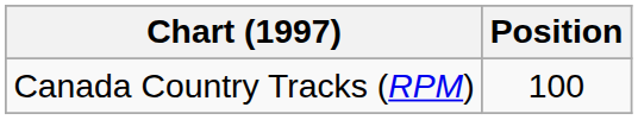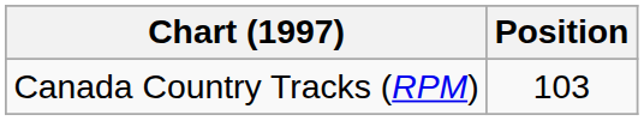Canada Country Tracks (RPM) | Position: 100 -> 103
